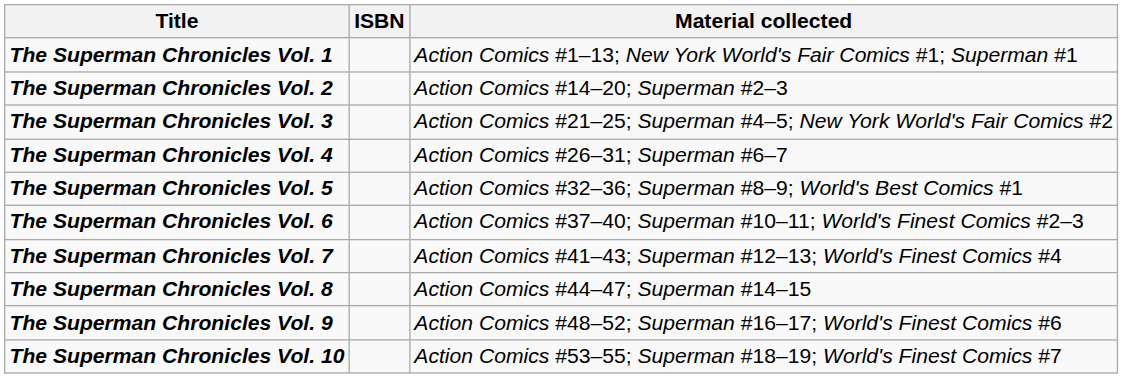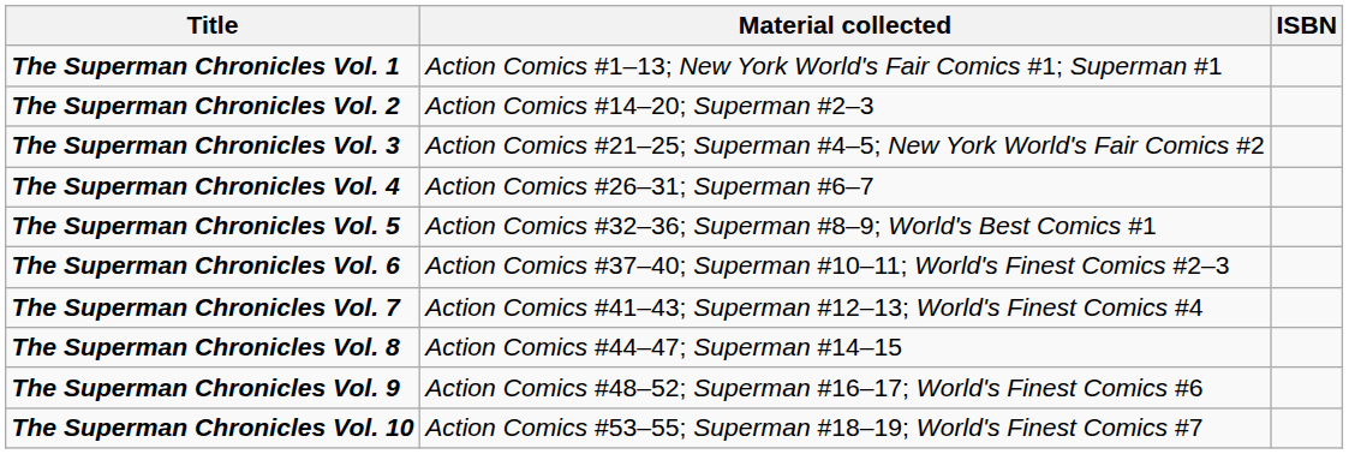columns swapped: Material collected <-> ISBN
